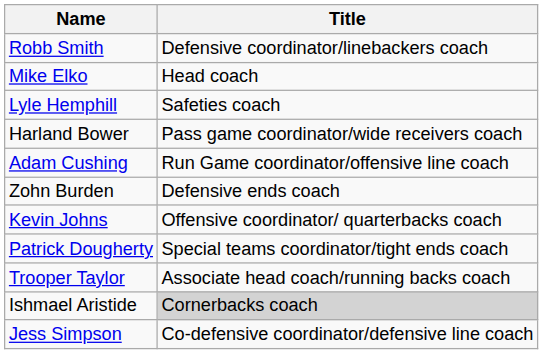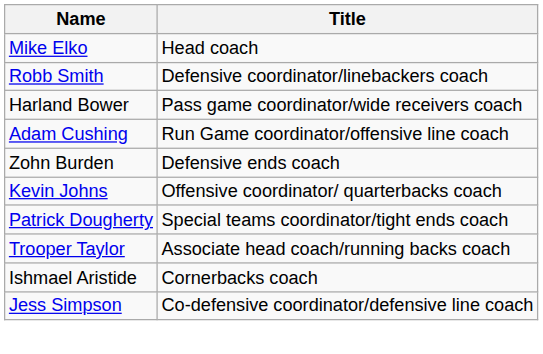rows swapped: Mike Elko <-> Robb Smith
- row: Lyle Hemphill | Safeties coach
Ishmael Aristide | Title: lightgrey background -> no background
